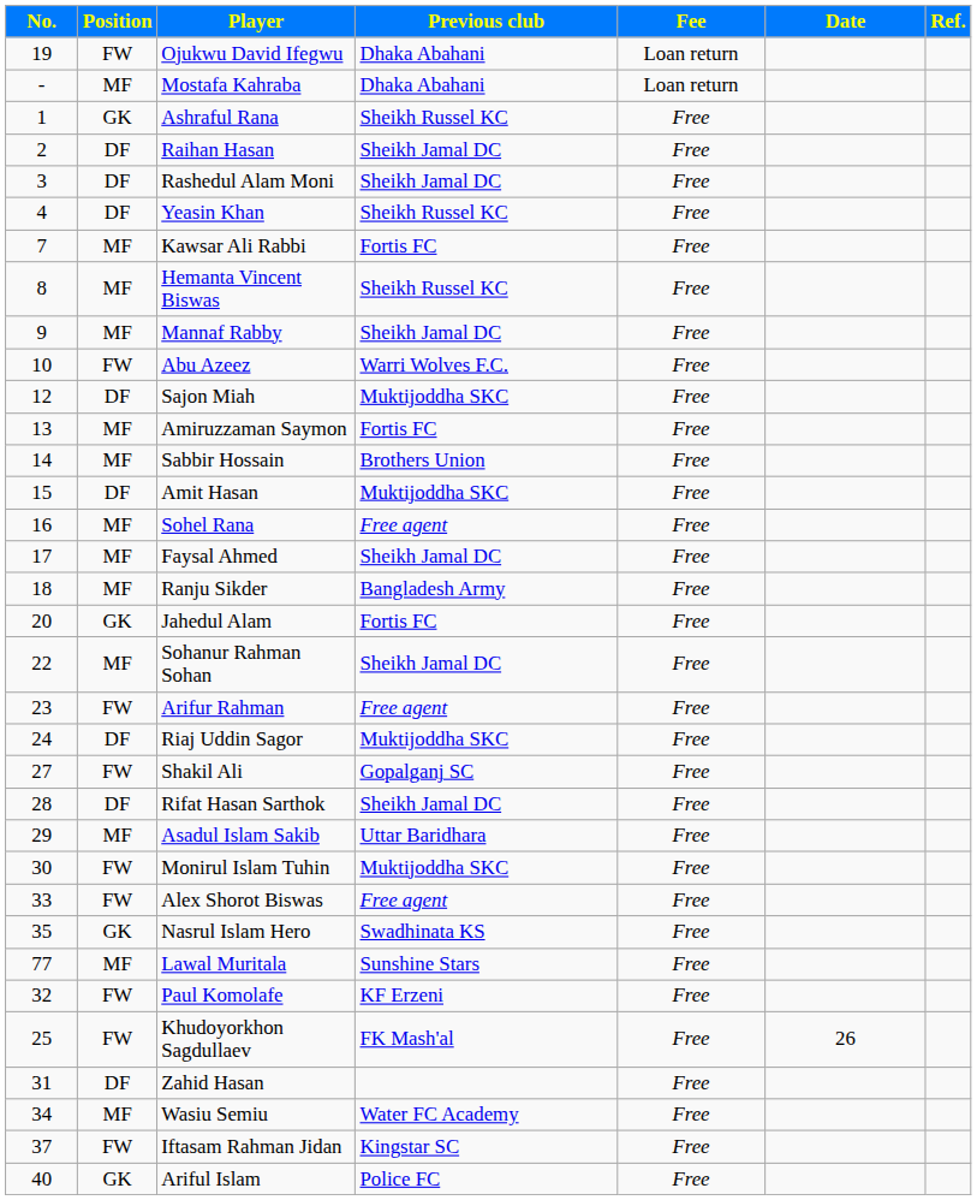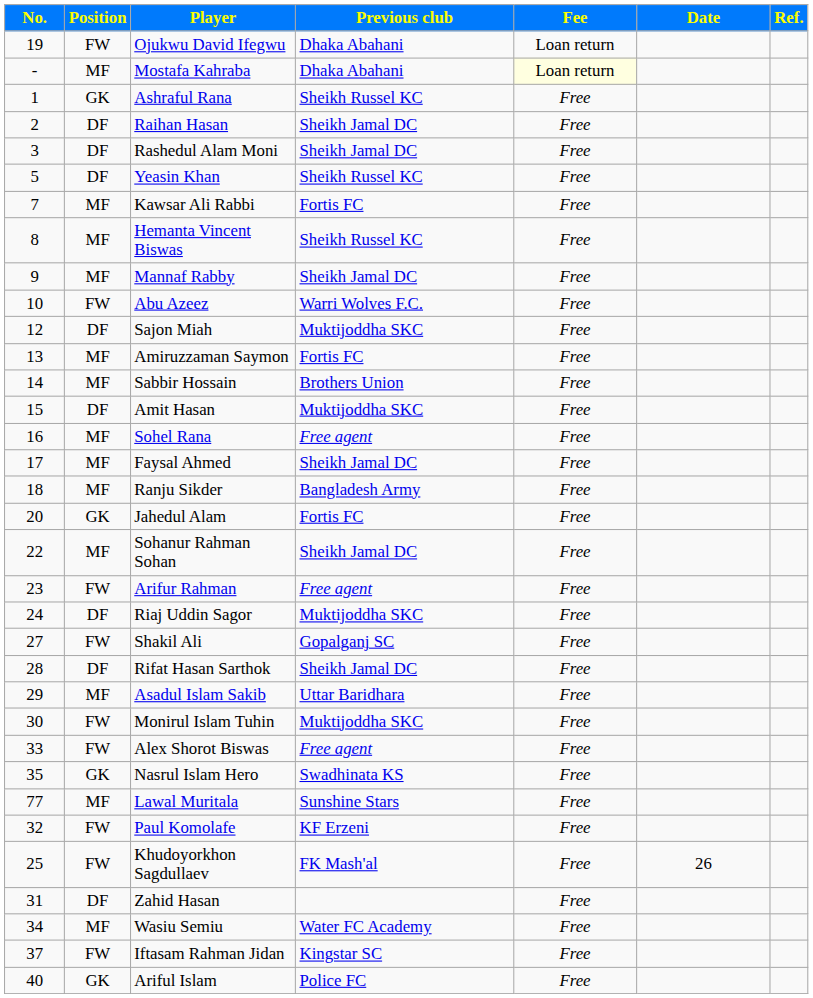Mostafa Kahraba | Fee: no background -> lightyellow background
Yeasin Khan | No.: 4 -> 5
